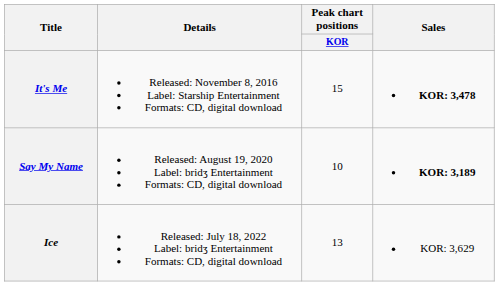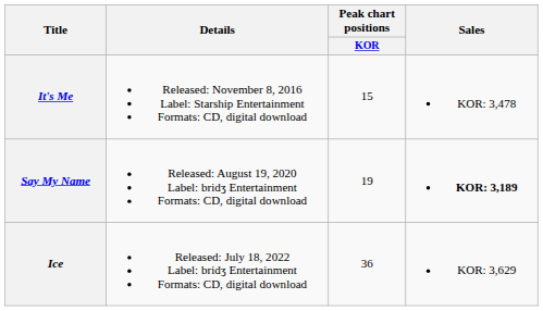It's Me | Sales: bold -> normal
Say My Name | Peak chart positions / KOR: 10 -> 19
Ice | Peak chart positions / KOR: 13 -> 36
